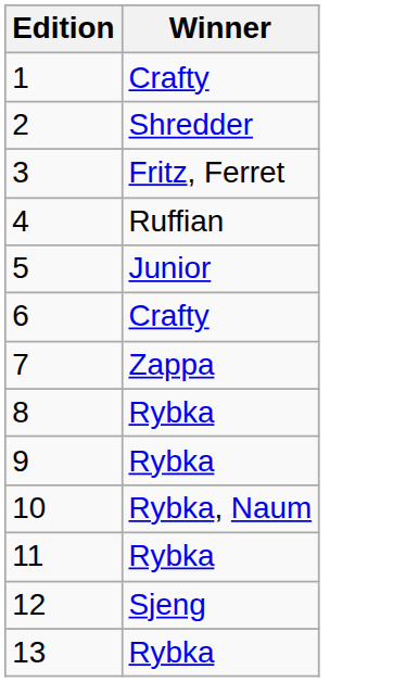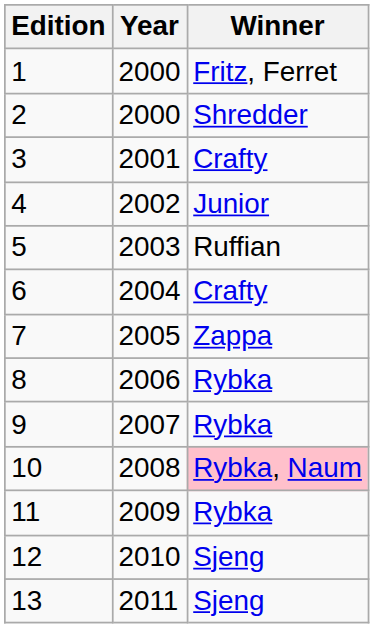+ column: Year | 2000 | 2000 | 2001 | 2002 | 2003 | 2004 | 2005 | 2006 | 2007 | 2008 | 2009 | 2010 | 2011
1 | Winner: Crafty -> Fritz, Ferret
3 | Winner: Fritz, Ferret -> Crafty
4 | Winner: Ruffian -> Junior
5 | Winner: Junior -> Ruffian
10 | Winner: no background -> pink background
13 | Winner: Rybka -> Sjeng
